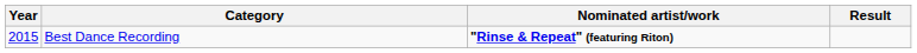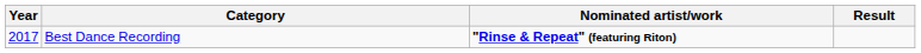Best Dance Recording | Year: 2015 -> 2017
